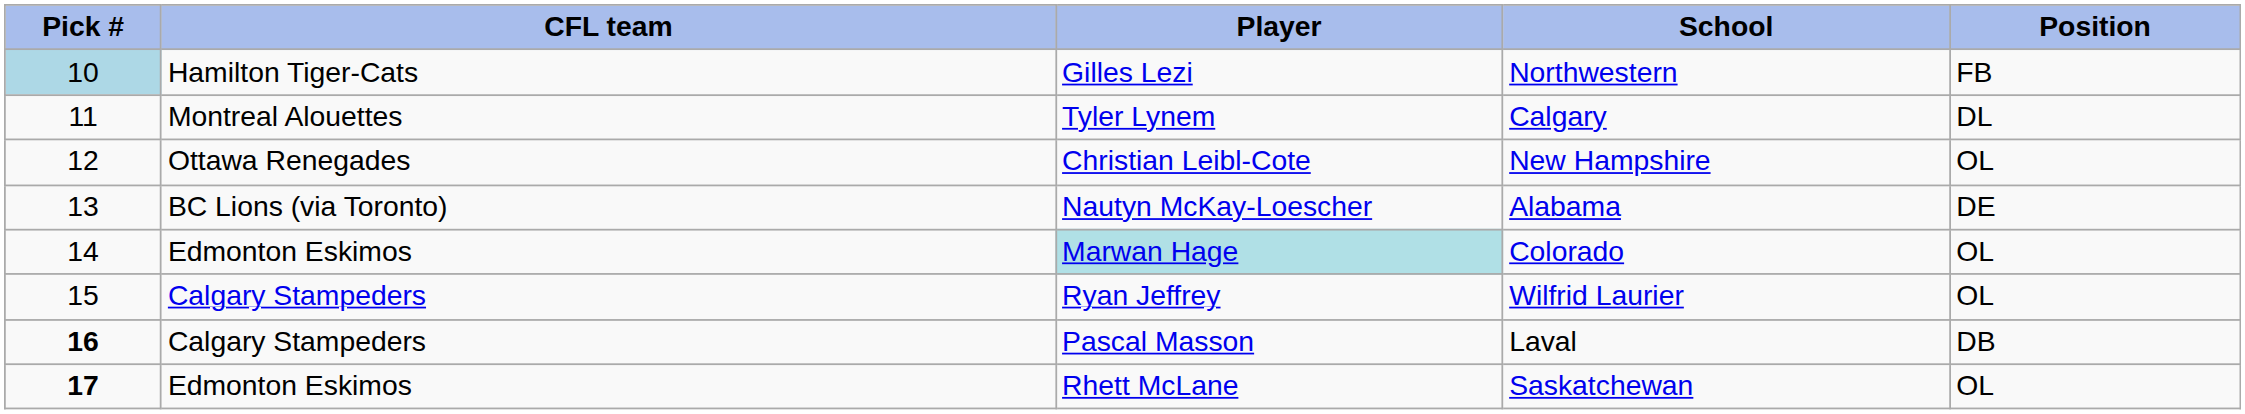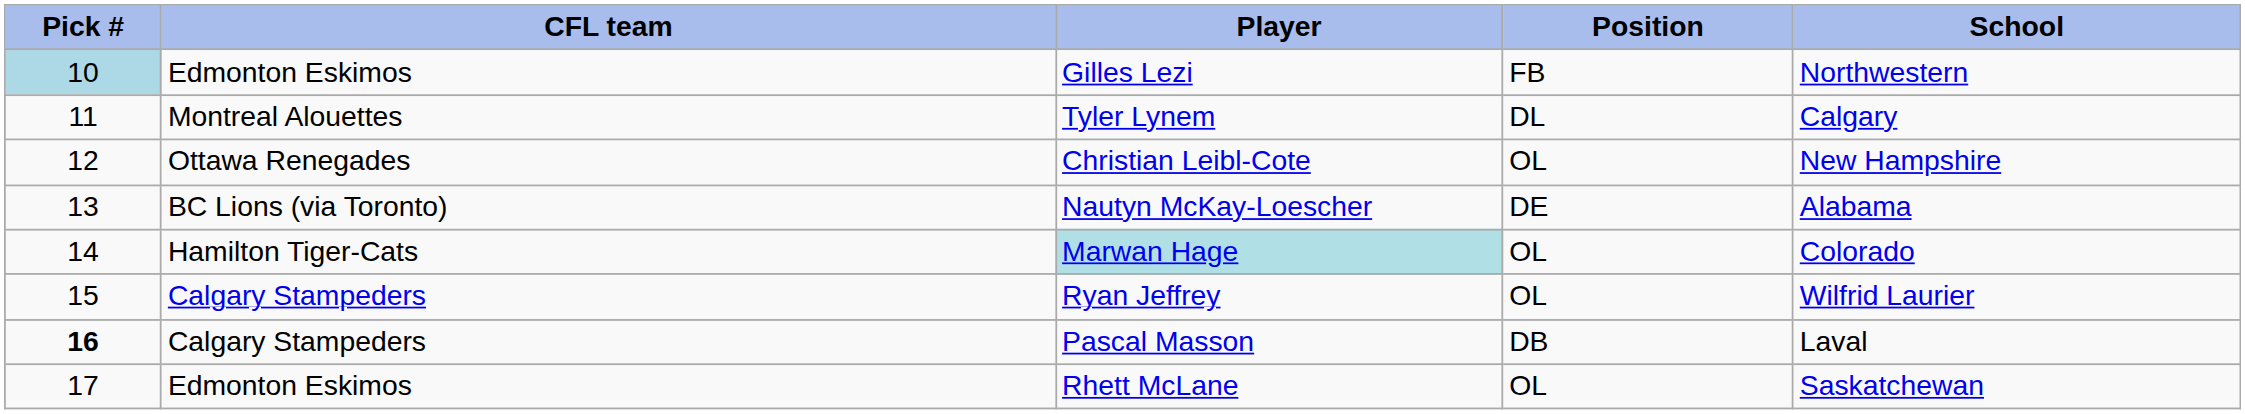columns swapped: Position <-> School
Gilles Lezi | CFL team: Hamilton Tiger-Cats -> Edmonton Eskimos
Marwan Hage | CFL team: Edmonton Eskimos -> Hamilton Tiger-Cats
Rhett McLane | Pick #: bold -> normal
